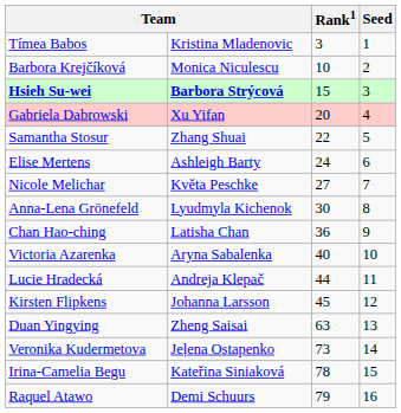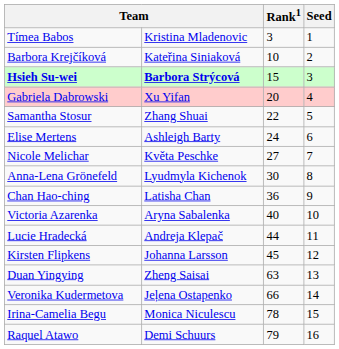Barbora Krejčíková | column 2: Monica Niculescu -> Kateřina Siniaková
Veronika Kudermetova | Rank1: 73 -> 66
Irina-Camelia Begu | column 2: Kateřina Siniaková -> Monica Niculescu
